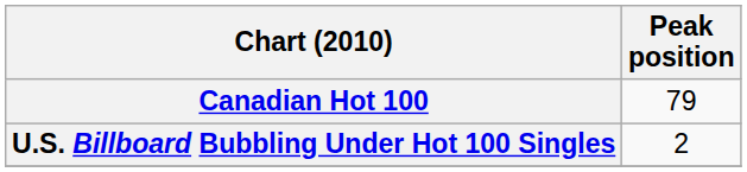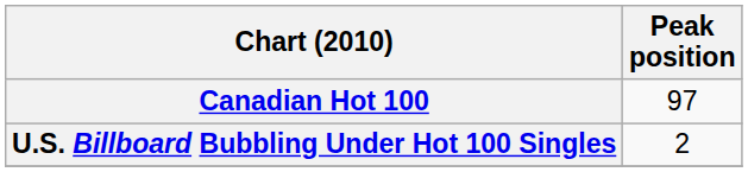Canadian Hot 100 | Peak position: 79 -> 97
